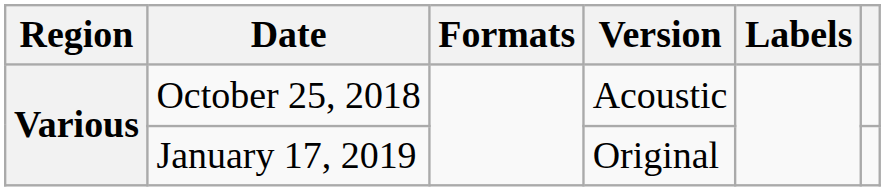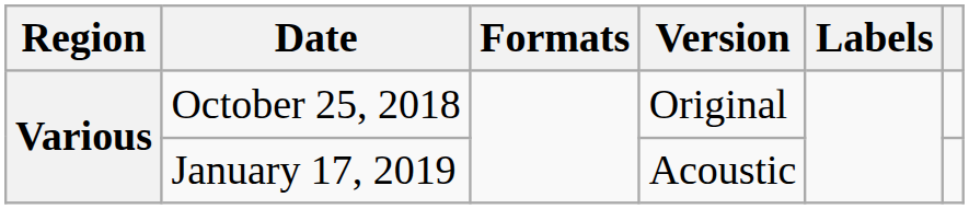October 25, 2018 | Version: Acoustic -> Original
January 17, 2019 | Version: Original -> Acoustic
